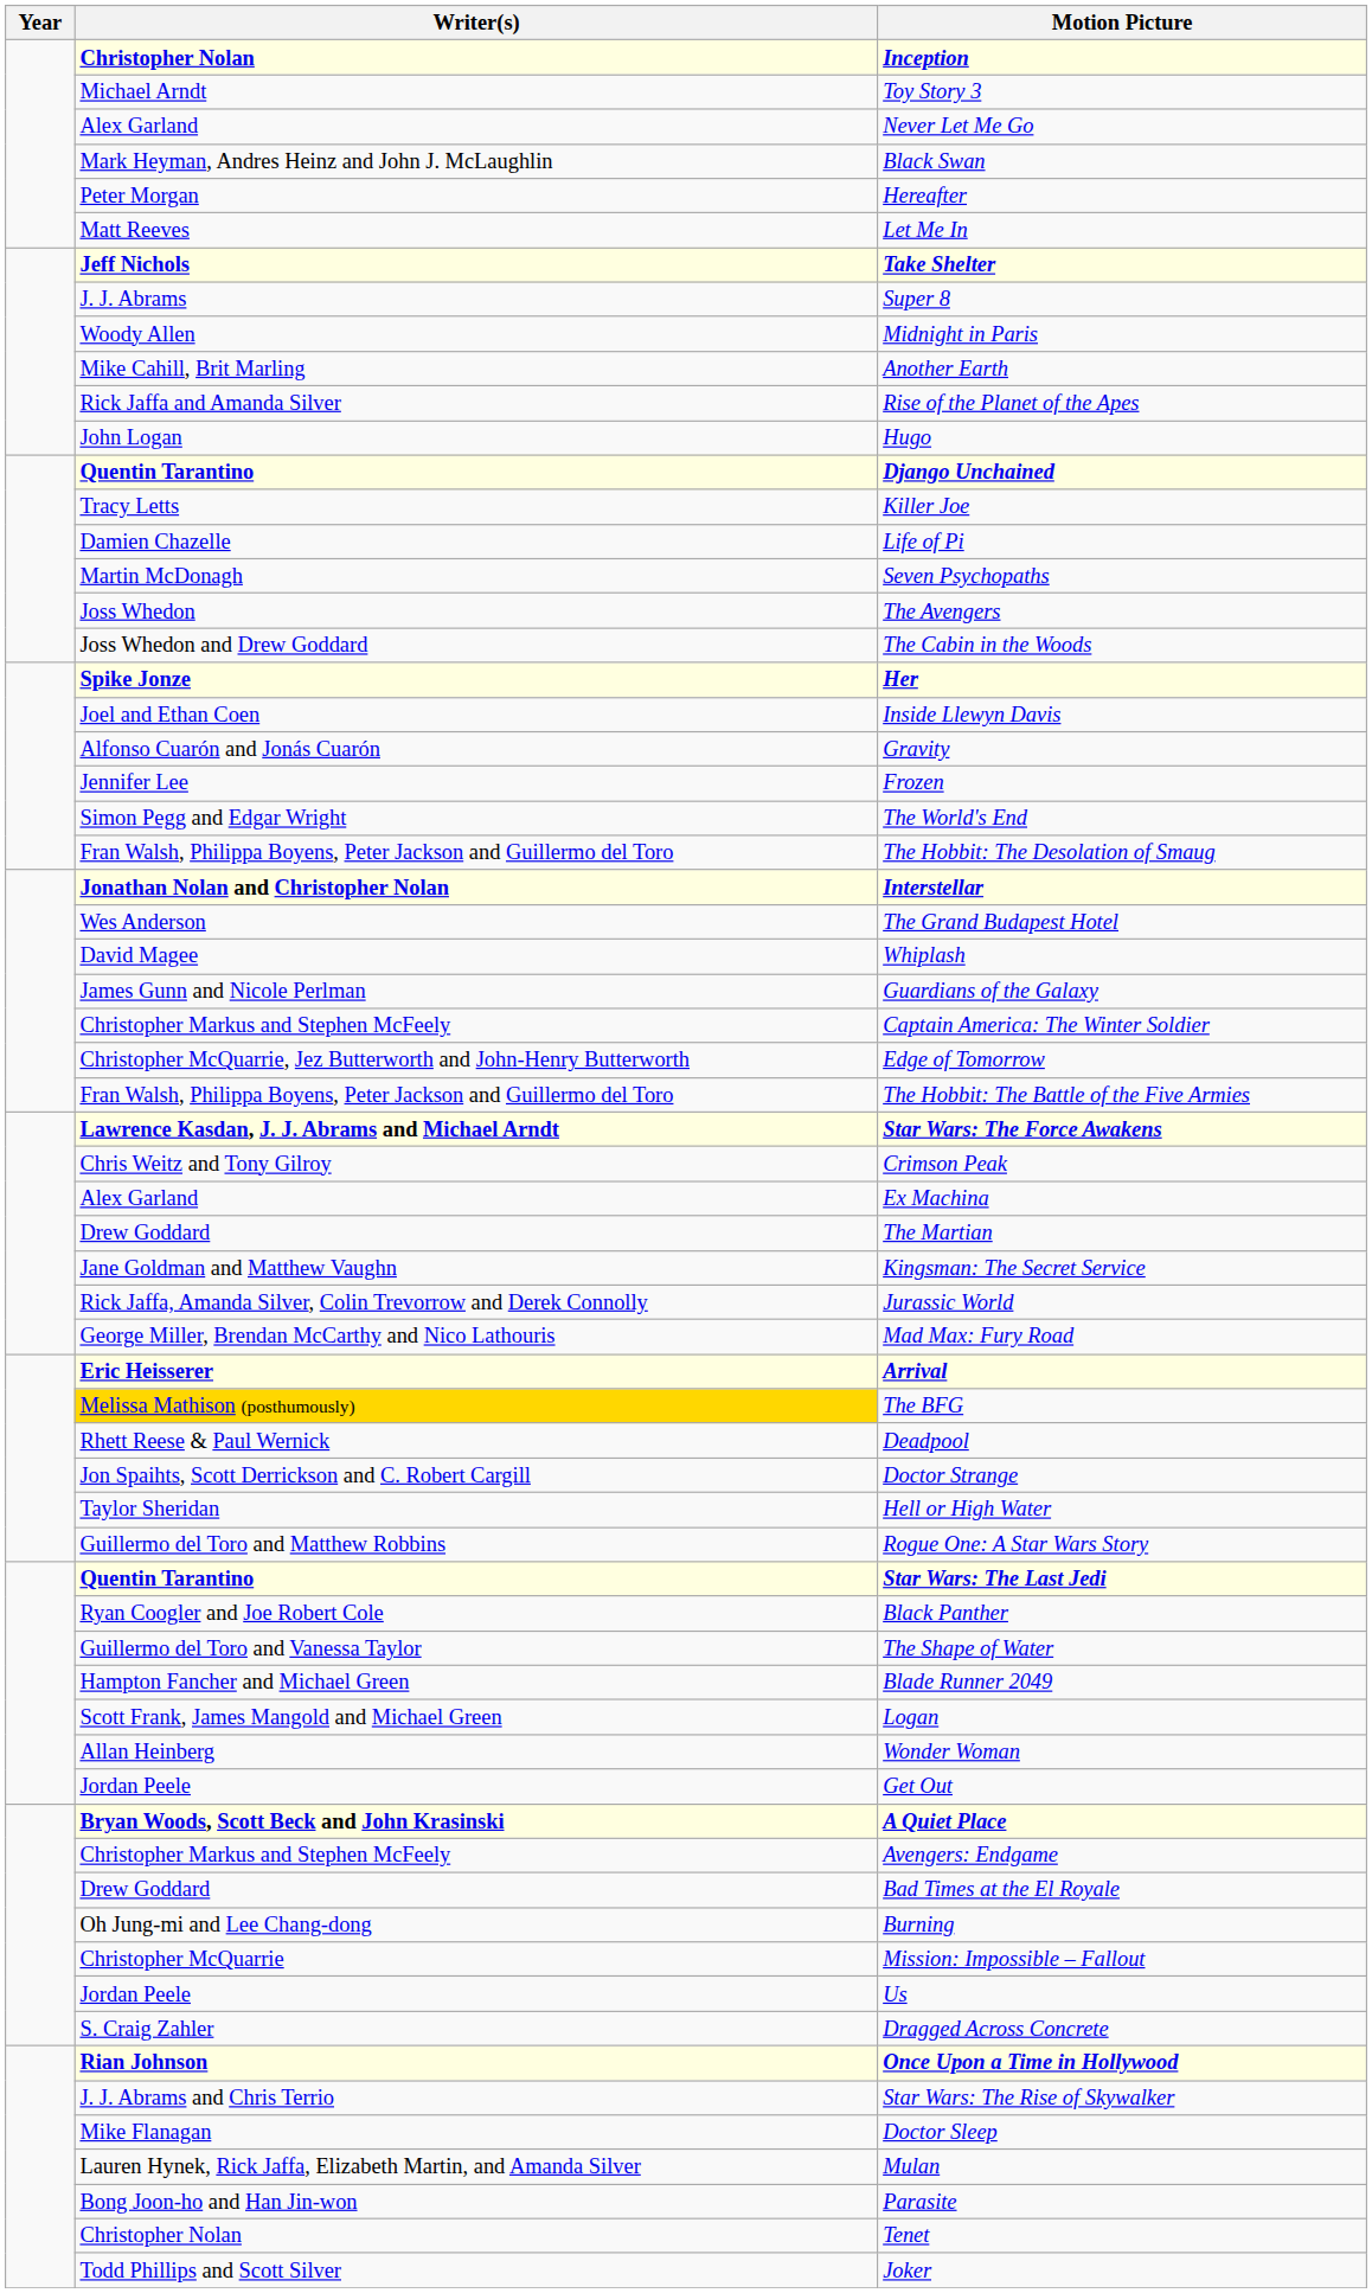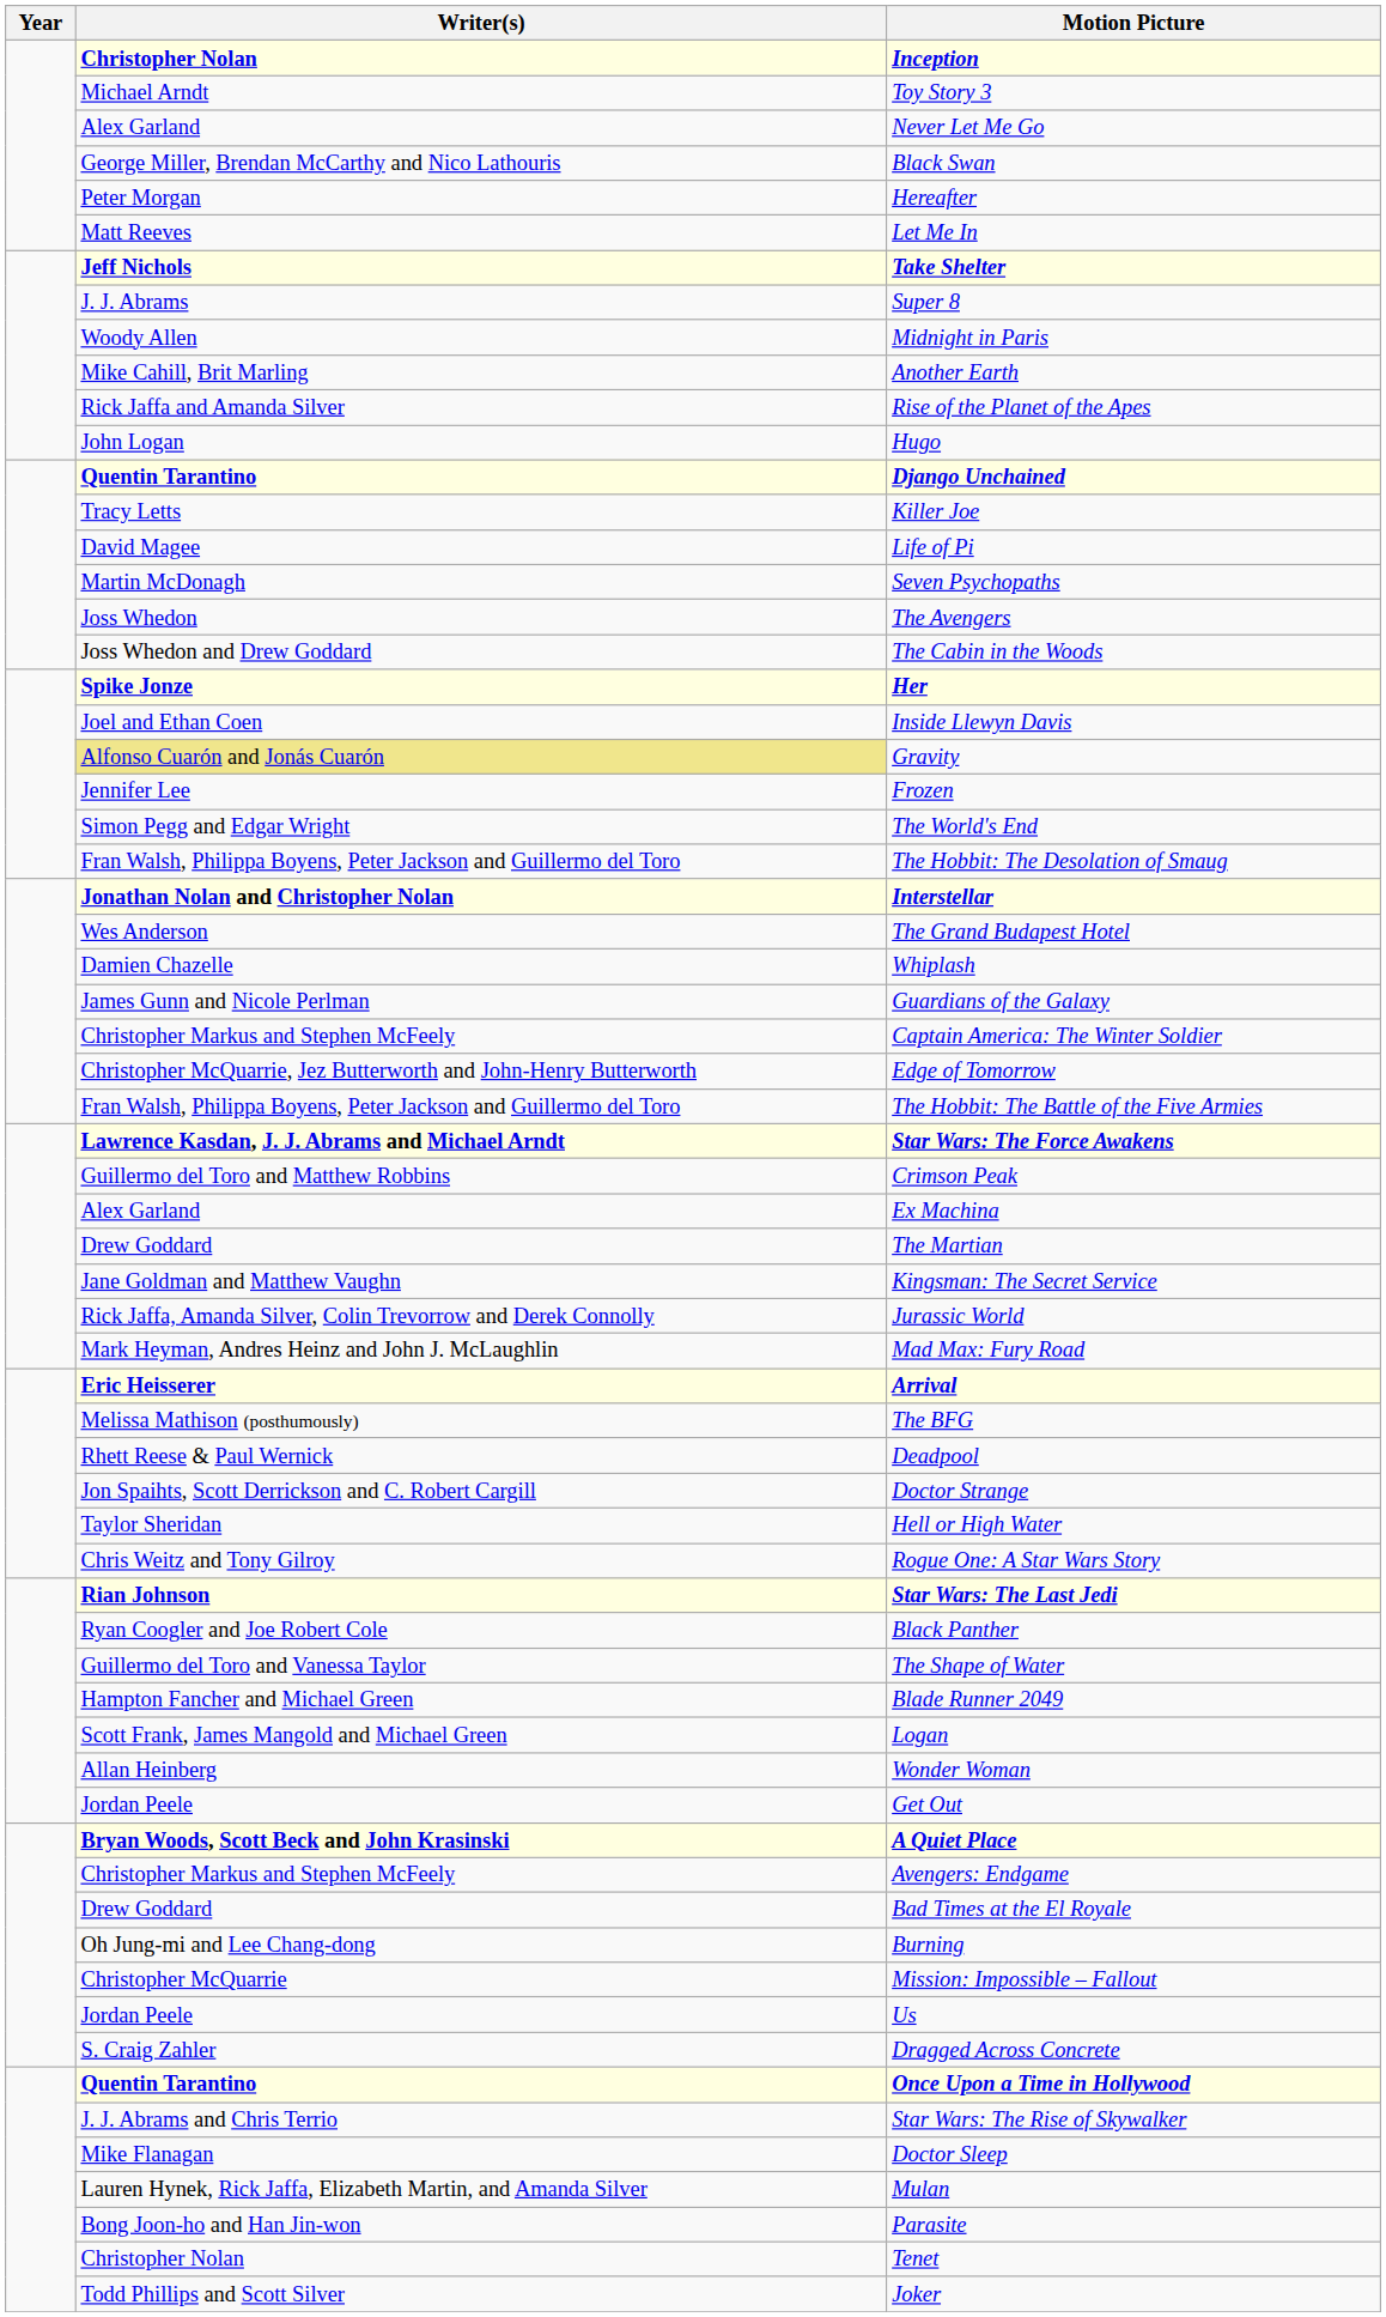Black Swan | Writer(s): Mark Heyman, Andres Heinz and John J. McLaughlin -> George Miller, Brendan McCarthy and Nico Lathouris
Life of Pi | Writer(s): Damien Chazelle -> David Magee
Gravity | Writer(s): no background -> khaki background
Whiplash | Writer(s): David Magee -> Damien Chazelle
Crimson Peak | Writer(s): Chris Weitz and Tony Gilroy -> Guillermo del Toro and Matthew Robbins
Mad Max: Fury Road | Writer(s): George Miller, Brendan McCarthy and Nico Lathouris -> Mark Heyman, Andres Heinz and John J. McLaughlin
The BFG | Writer(s): gold background -> no background
Rogue One: A Star Wars Story | Writer(s): Guillermo del Toro and Matthew Robbins -> Chris Weitz and Tony Gilroy
Star Wars: The Last Jedi | Writer(s): Quentin Tarantino -> Rian Johnson
Once Upon a Time in Hollywood | Writer(s): Rian Johnson -> Quentin Tarantino
